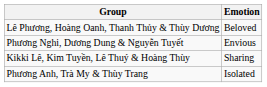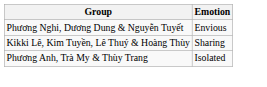- row: Lê Phương, Hoàng Oanh, Thanh Thủy & Thùy Dương | Beloved
